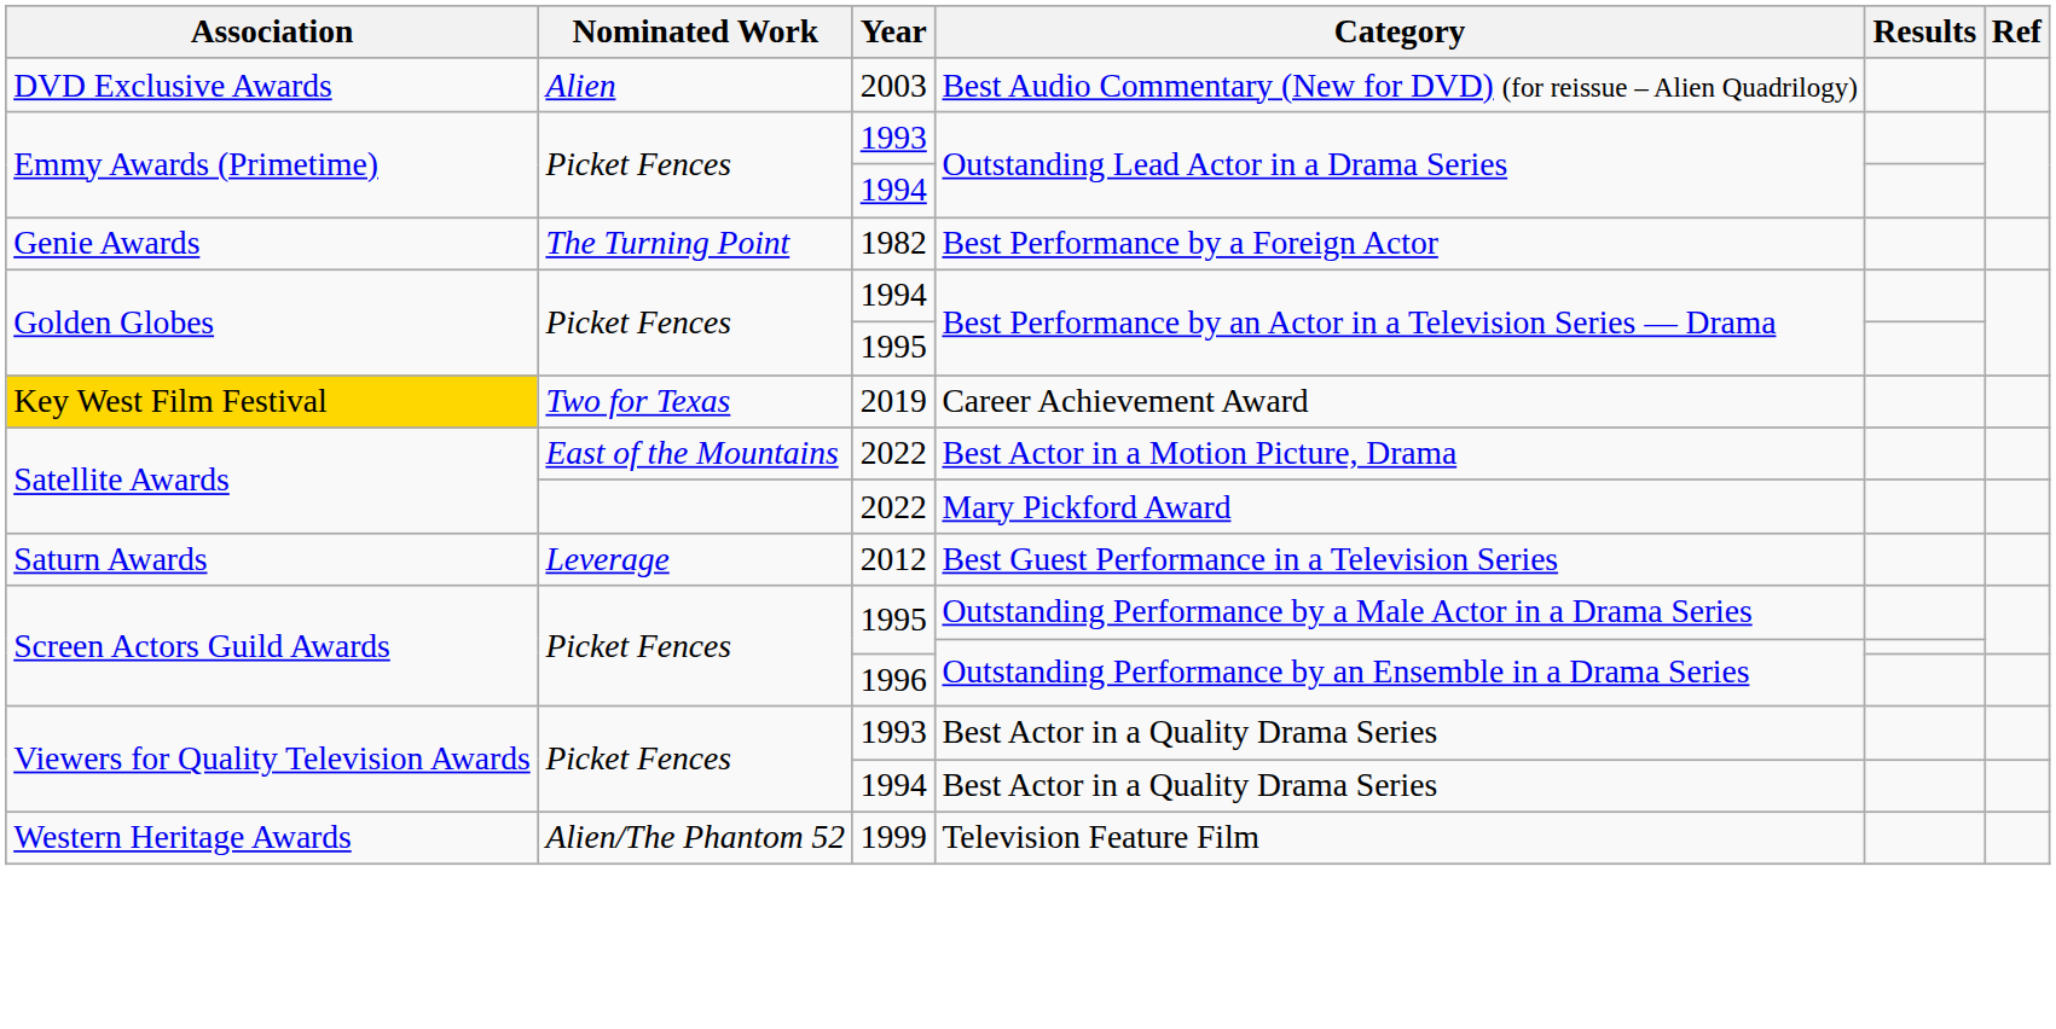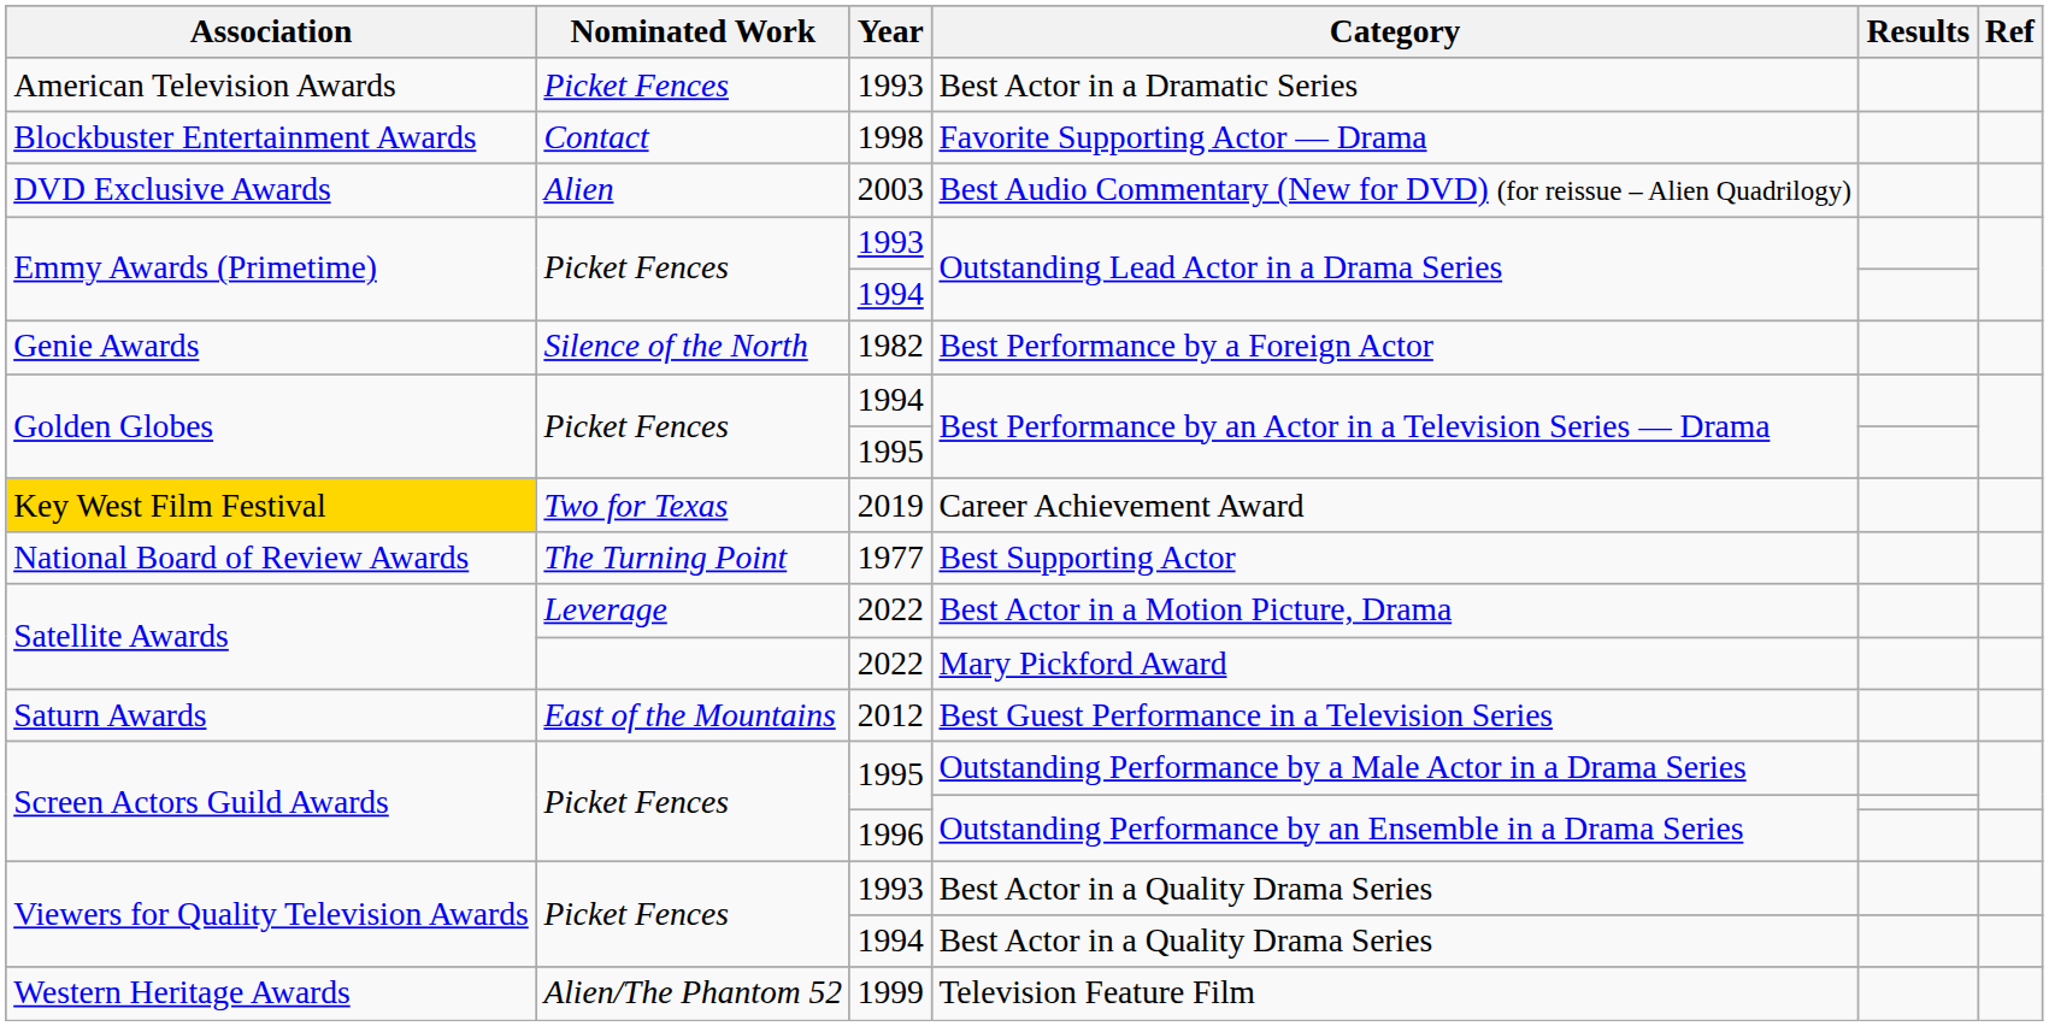+ row: American Television Awards | Picket Fences | 1993 | Best Actor in a Dramatic Series
+ row: Blockbuster Entertainment Awards | Contact | 1998 | Favorite Supporting Actor — Drama
Best Performance by a Foreign Actor | Nominated Work: The Turning Point -> Silence of the North
+ row: National Board of Review Awards | The Turning Point | 1977 | Best Supporting Actor
Best Actor in a Motion Picture, Drama | Nominated Work: East of the Mountains -> Leverage
Best Guest Performance in a Television Series | Nominated Work: Leverage -> East of the Mountains
